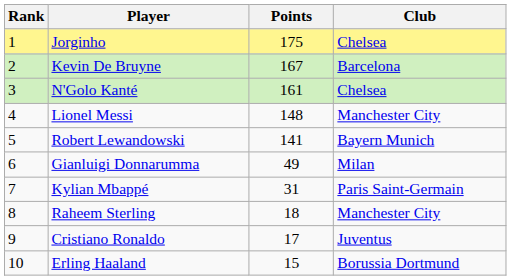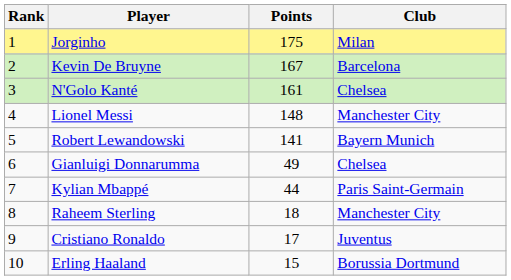Jorginho | Club: Chelsea -> Milan
Gianluigi Donnarumma | Club: Milan -> Chelsea
Kylian Mbappé | Points: 31 -> 44
